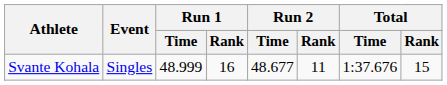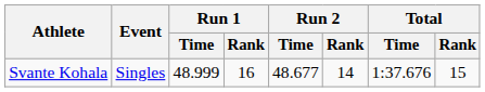Svante Kohala | Run 2 / Rank: 11 -> 14
